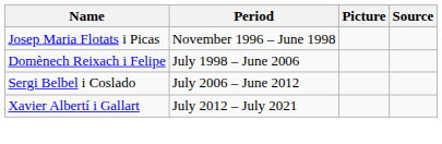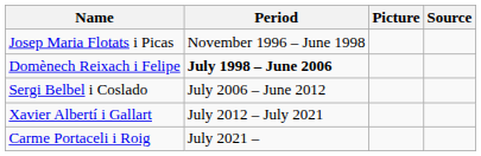Domènech Reixach i Felipe | Period: normal -> bold
+ row: Carme Portaceli i Roig | July 2021 –
